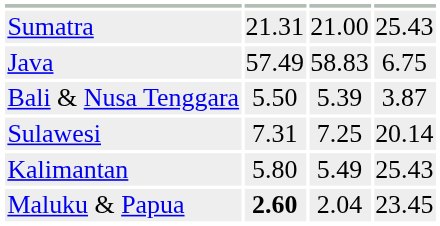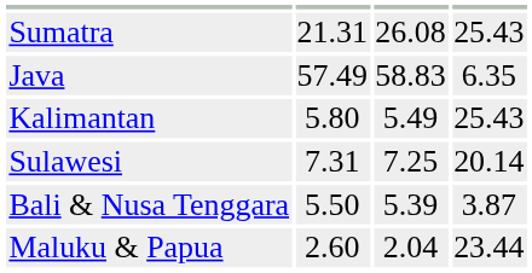Sumatra | column 3: 21.00 -> 26.08
Java | column 4: 6.75 -> 6.35
rows swapped: Kalimantan <-> Bali & Nusa Tenggara
Maluku & Papua | column 2: bold -> normal
Maluku & Papua | column 4: 23.45 -> 23.44
